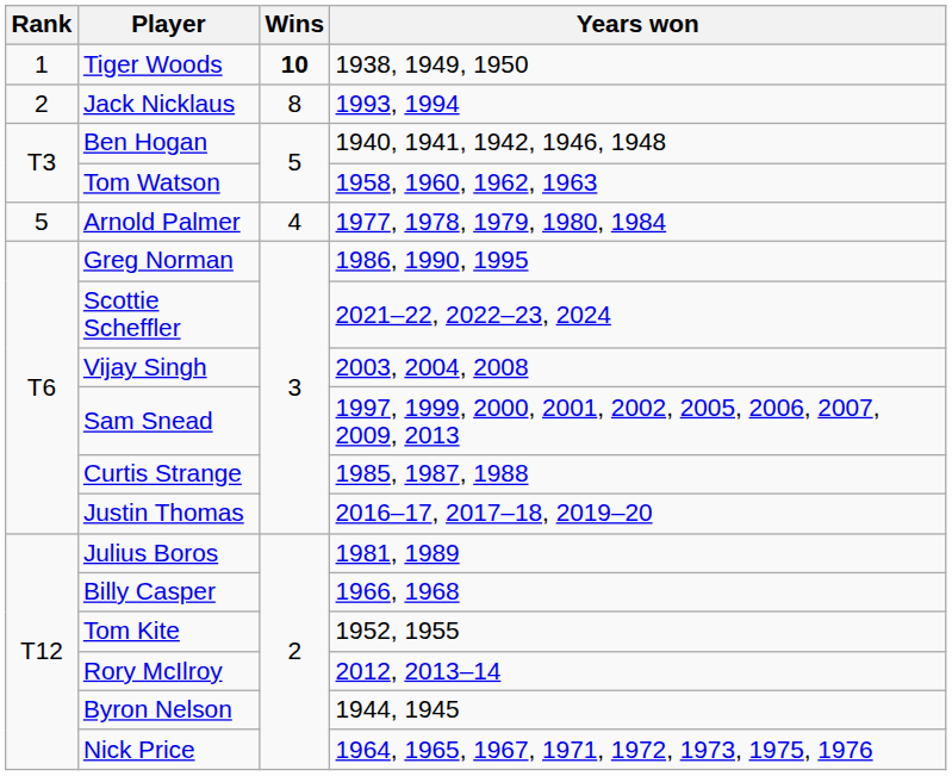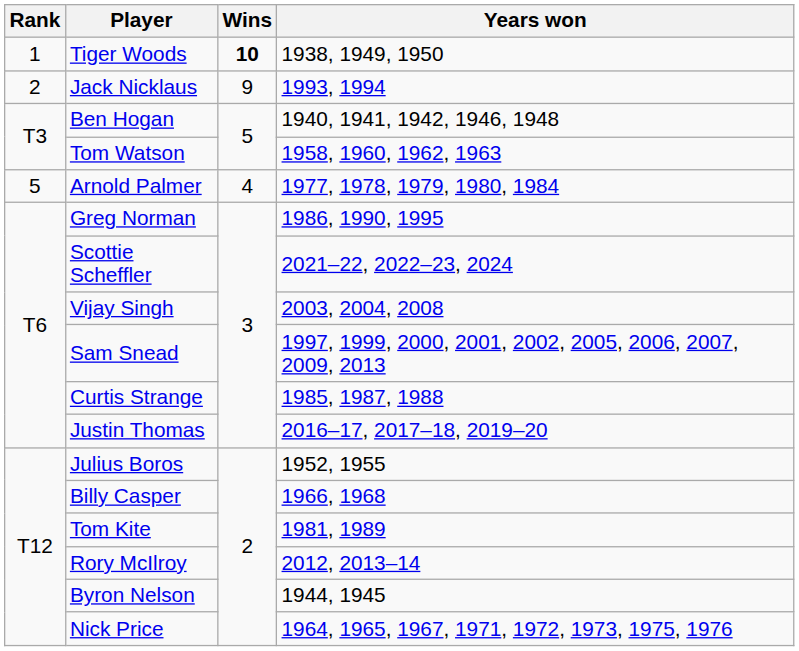Jack Nicklaus | Wins: 8 -> 9
Julius Boros | Years won: 1981, 1989 -> 1952, 1955
Tom Kite | Years won: 1952, 1955 -> 1981, 1989
